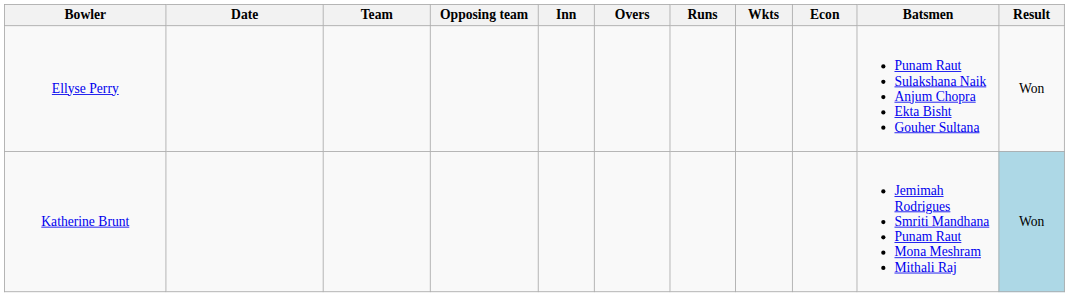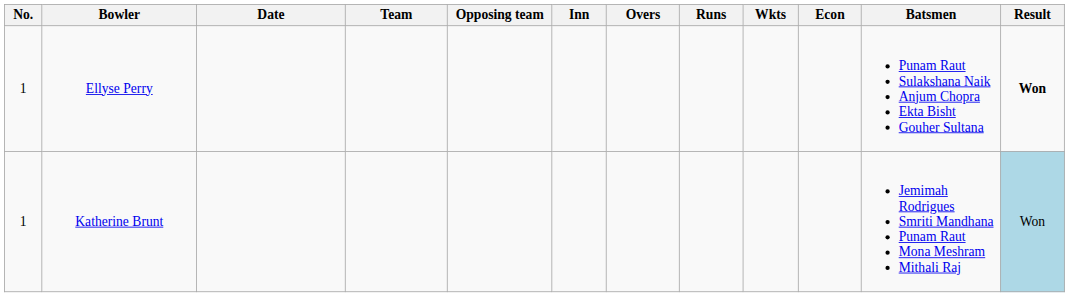+ column: No. | 1 | 1
Ellyse Perry | Result: normal -> bold
